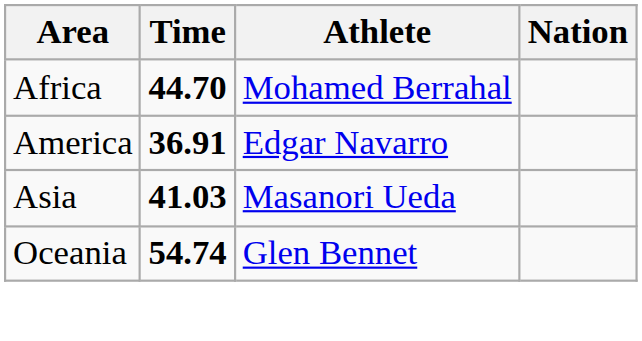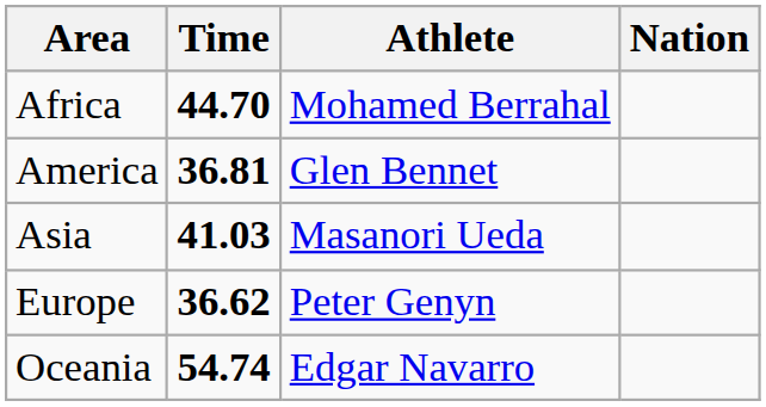America | Time: 36.91 -> 36.81
America | Athlete: Edgar Navarro -> Glen Bennet
+ row: Europe | 36.62 | Peter Genyn
Oceania | Athlete: Glen Bennet -> Edgar Navarro
